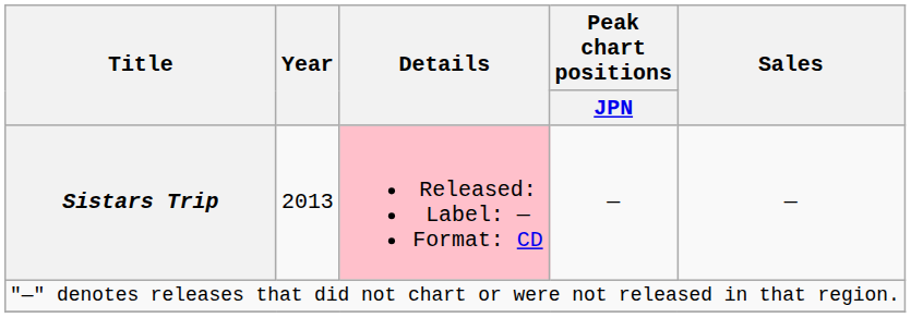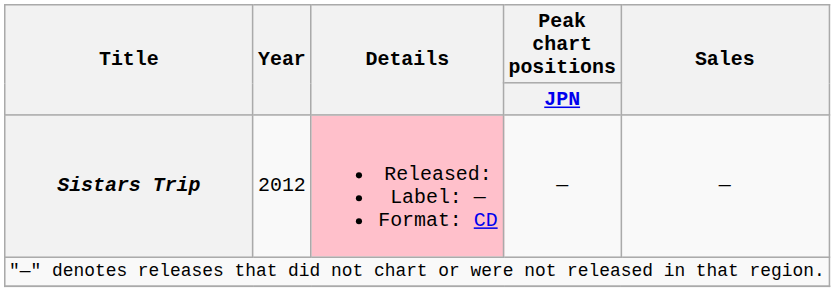Sistars Trip | Year: 2013 -> 2012
